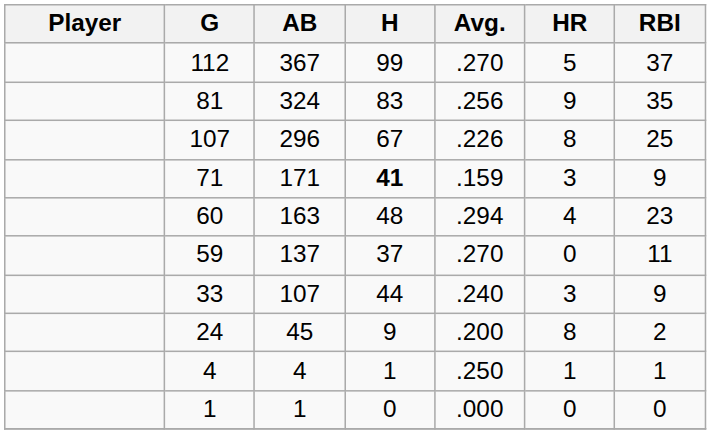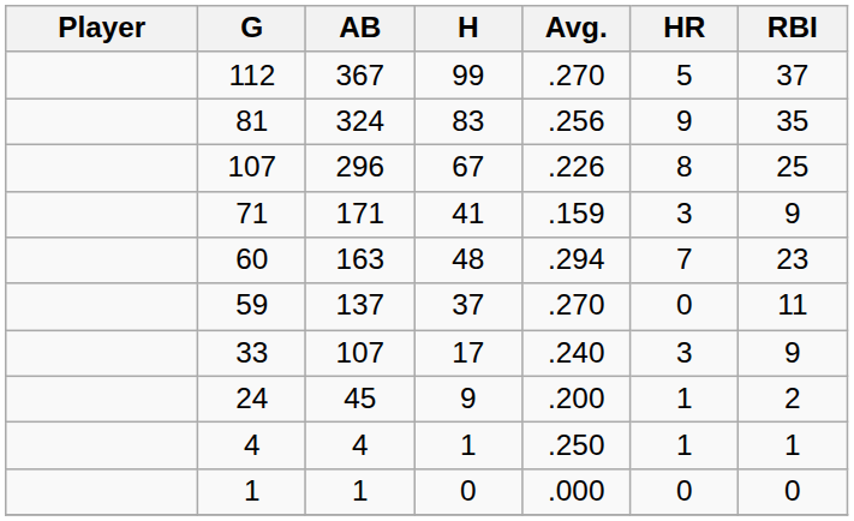71 | H: bold -> normal
60 | HR: 4 -> 7
33 | H: 44 -> 17
24 | HR: 8 -> 1
